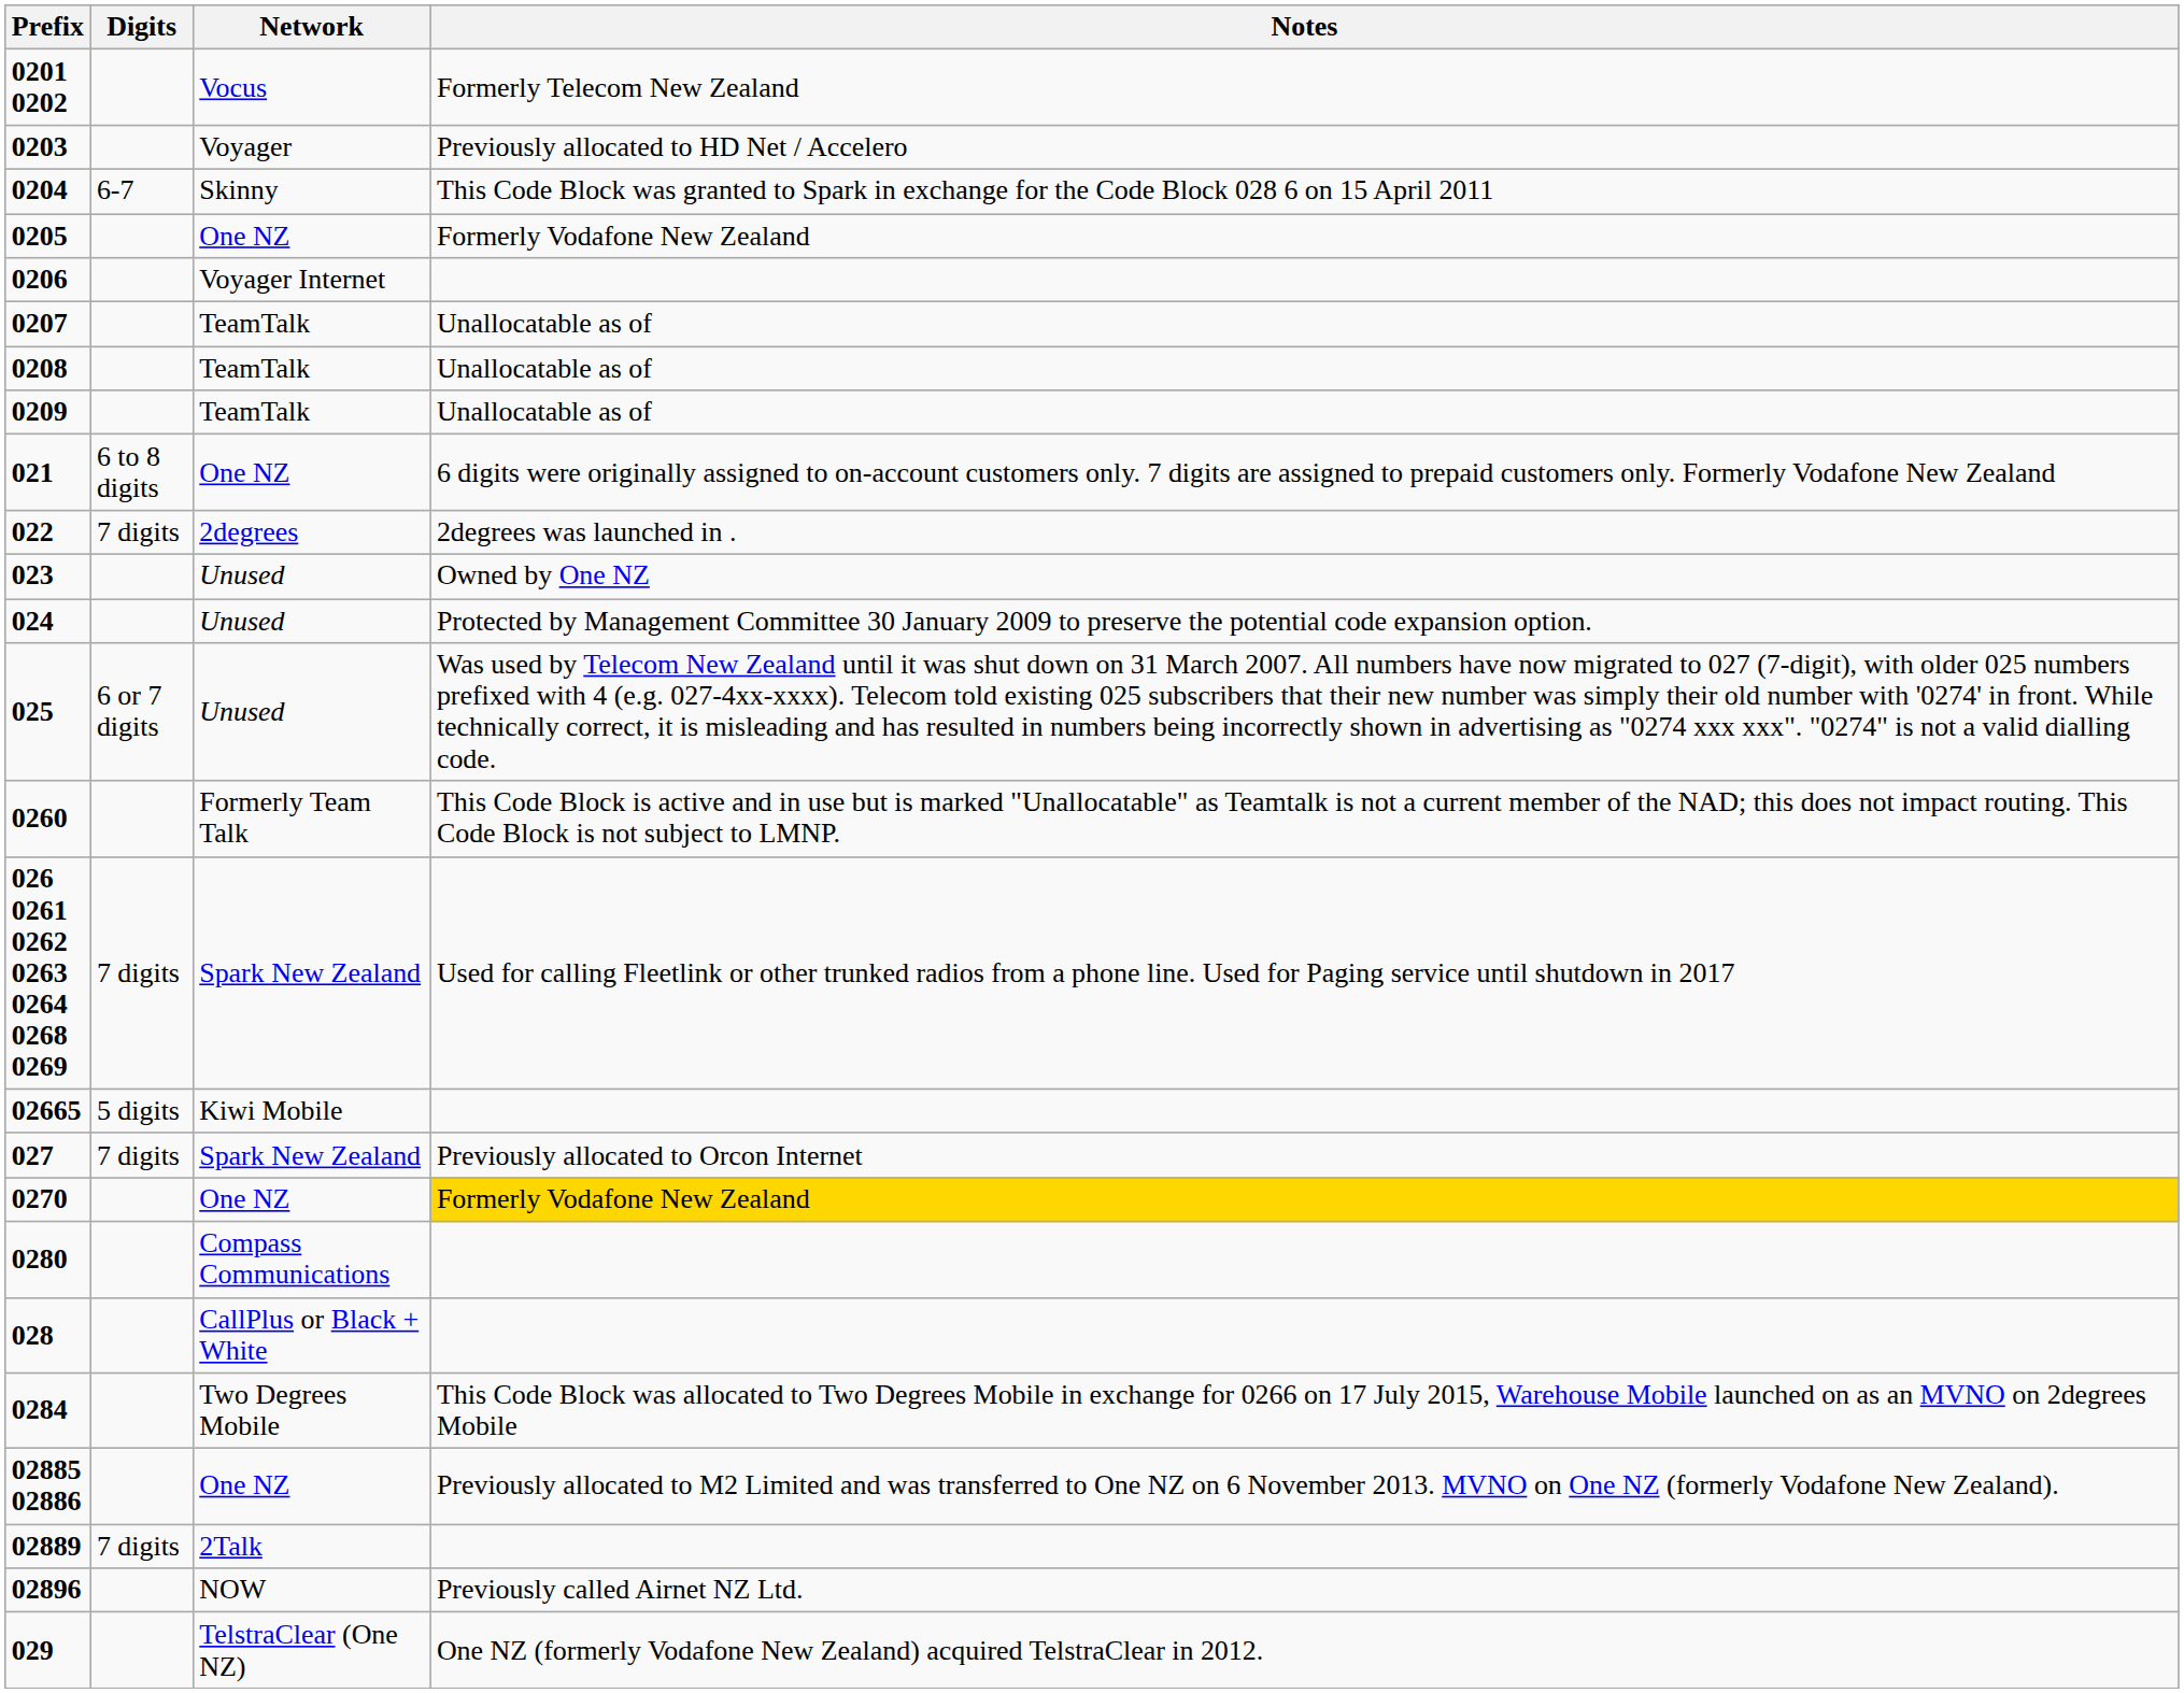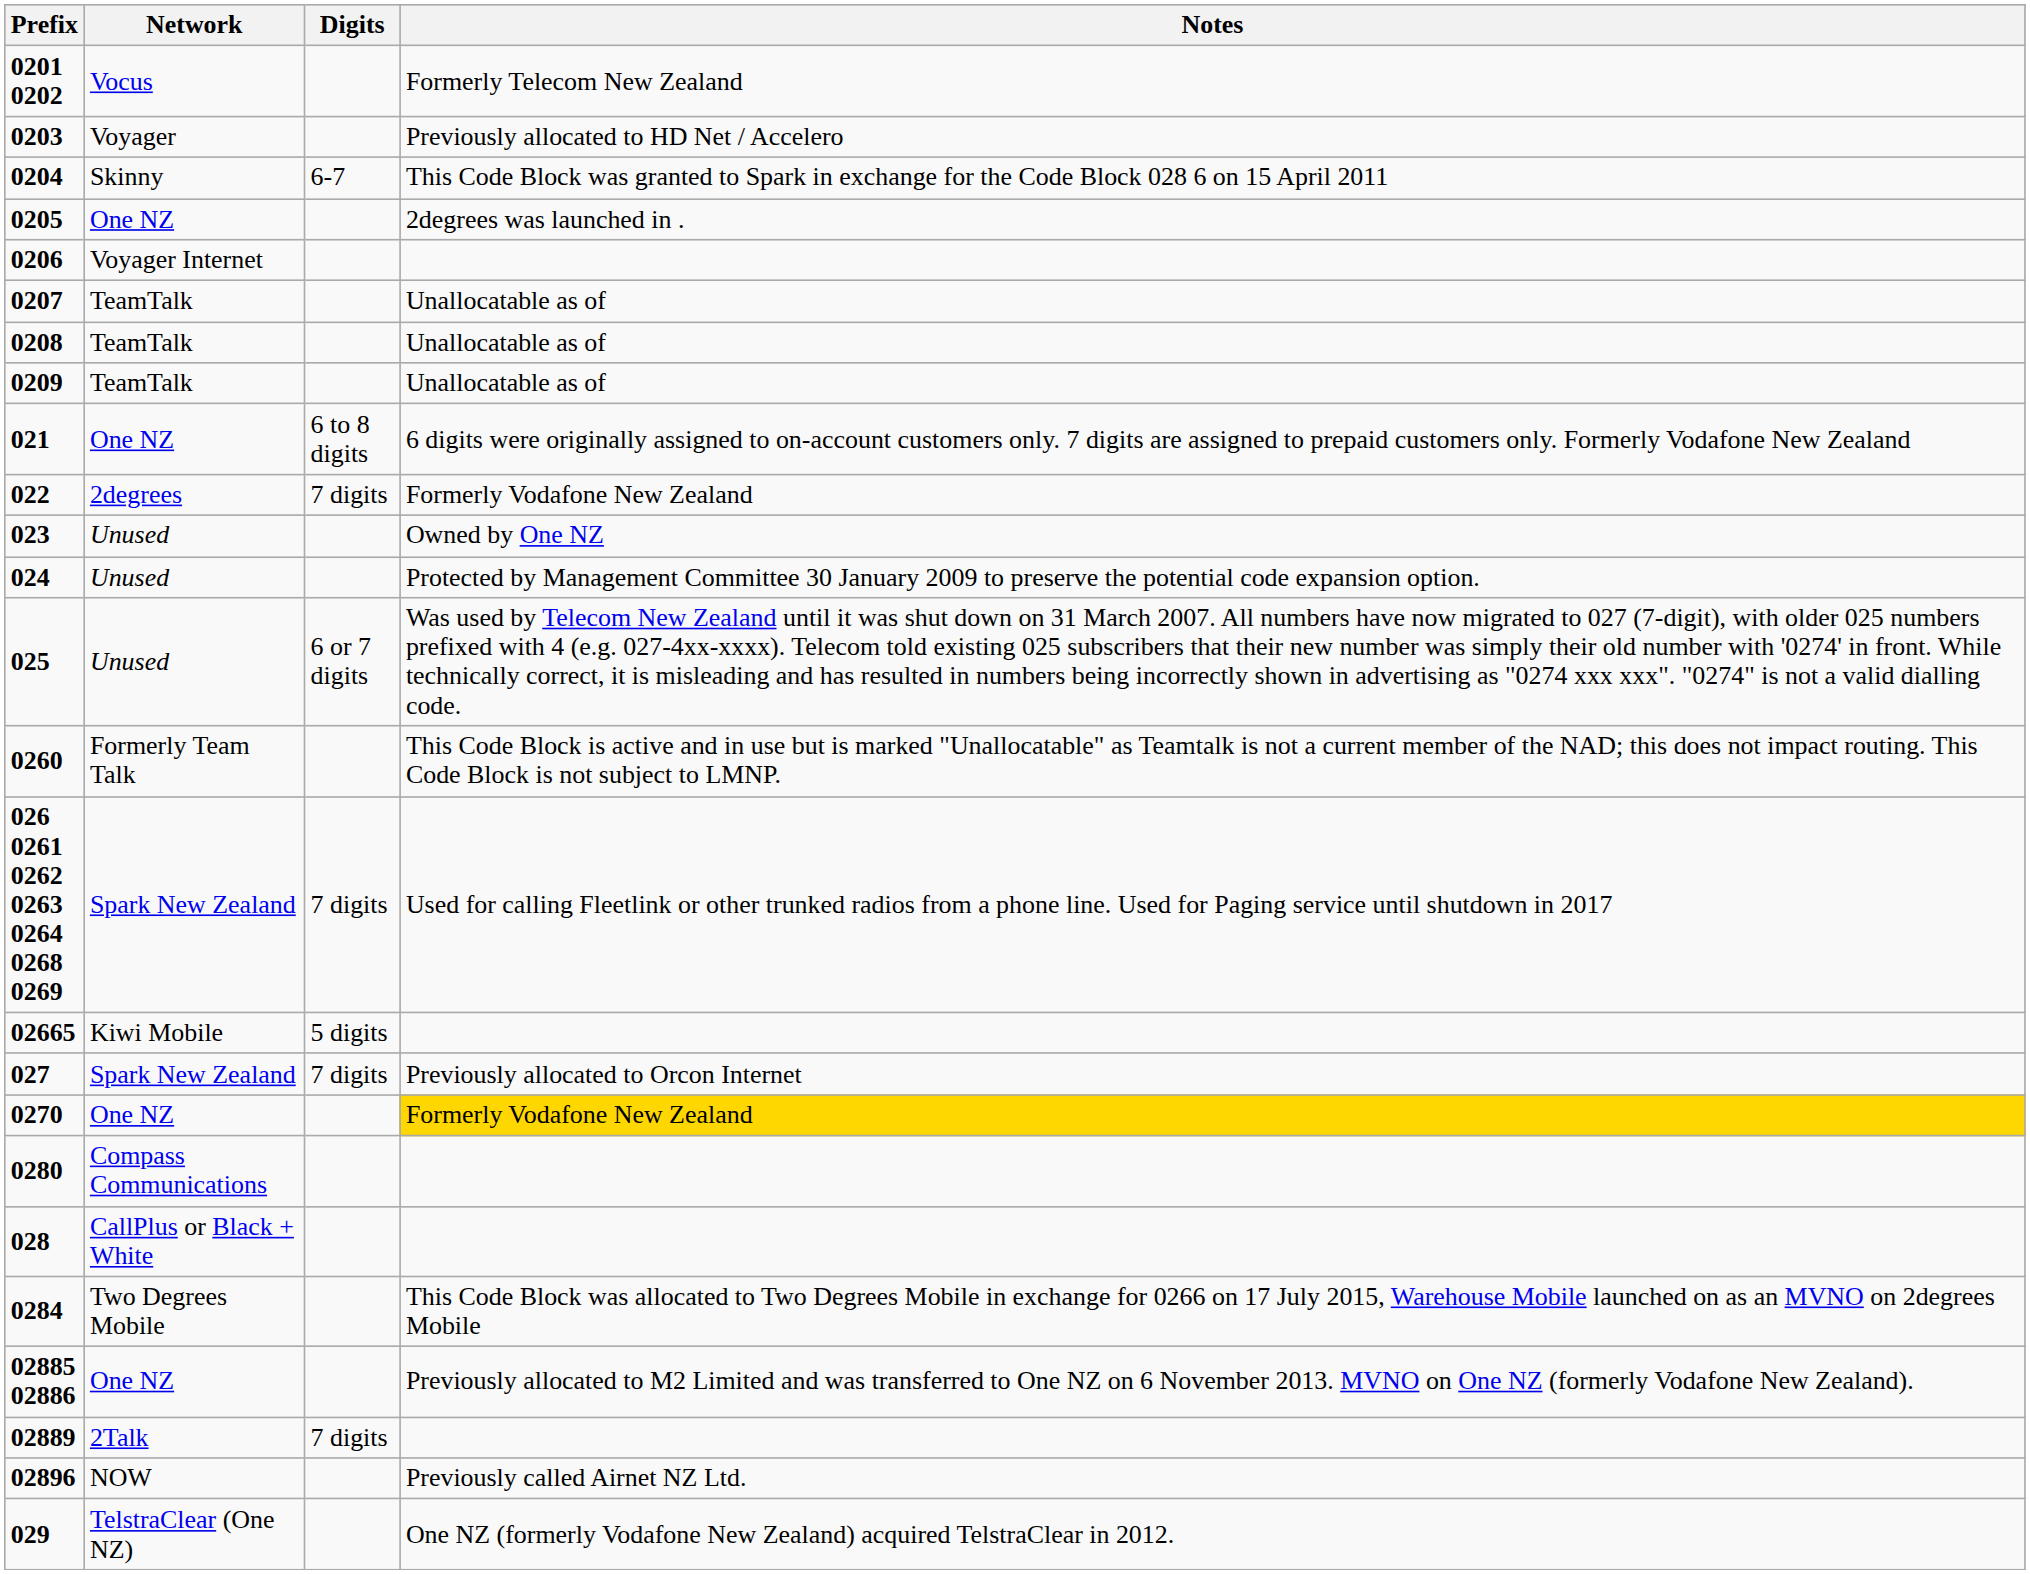columns swapped: Network <-> Digits
0205 | Notes: Formerly Vodafone New Zealand -> 2degrees was launched in .
022 | Notes: 2degrees was launched in . -> Formerly Vodafone New Zealand
